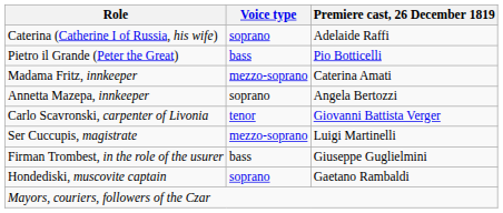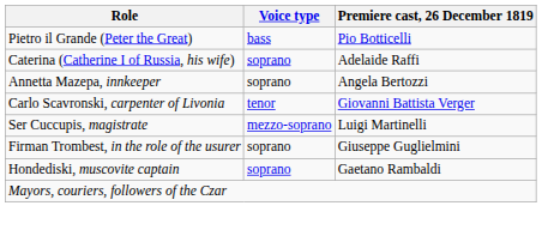rows swapped: Pietro il Grande (Peter the Great) <-> Caterina (Catherine I of Russia, his wife)
- row: Madama Fritz, innkeeper | mezzo-soprano | Caterina Amati
Firman Trombest, in the role of the usurer | Voice type: bass -> soprano
